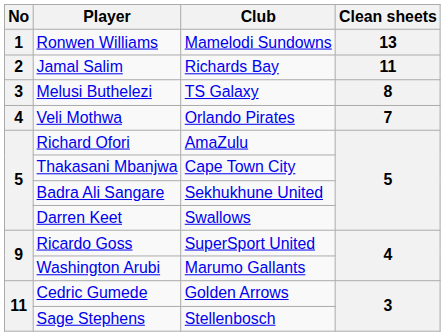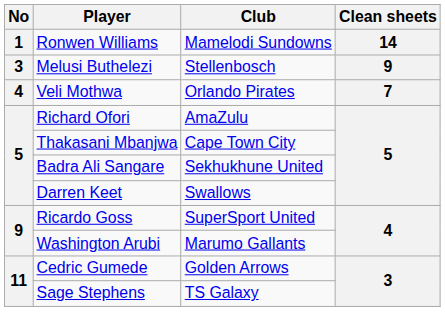Ronwen Williams | Clean sheets: 13 -> 14
- row: 2 | Jamal Salim | Richards Bay | 11
Melusi Buthelezi | Club: TS Galaxy -> Stellenbosch
Melusi Buthelezi | Clean sheets: 8 -> 9
Sage Stephens | Club: Stellenbosch -> TS Galaxy
